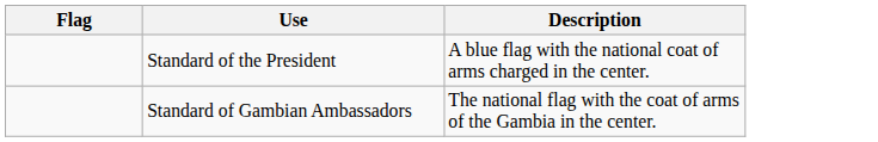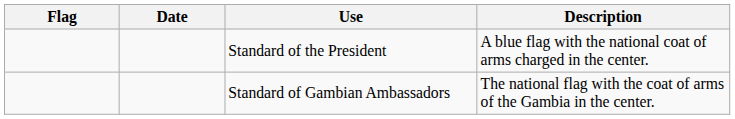+ column: Date
